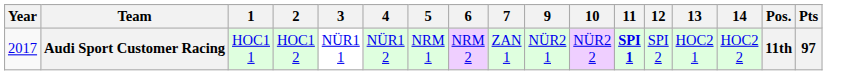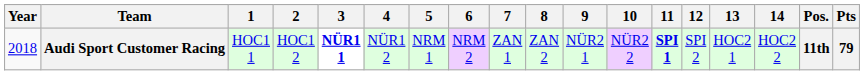+ column: 8 | ZAN 2
Audi Sport Customer Racing | Year: 2017 -> 2018
Audi Sport Customer Racing | 3: normal -> bold
Audi Sport Customer Racing | Pts: 97 -> 79
